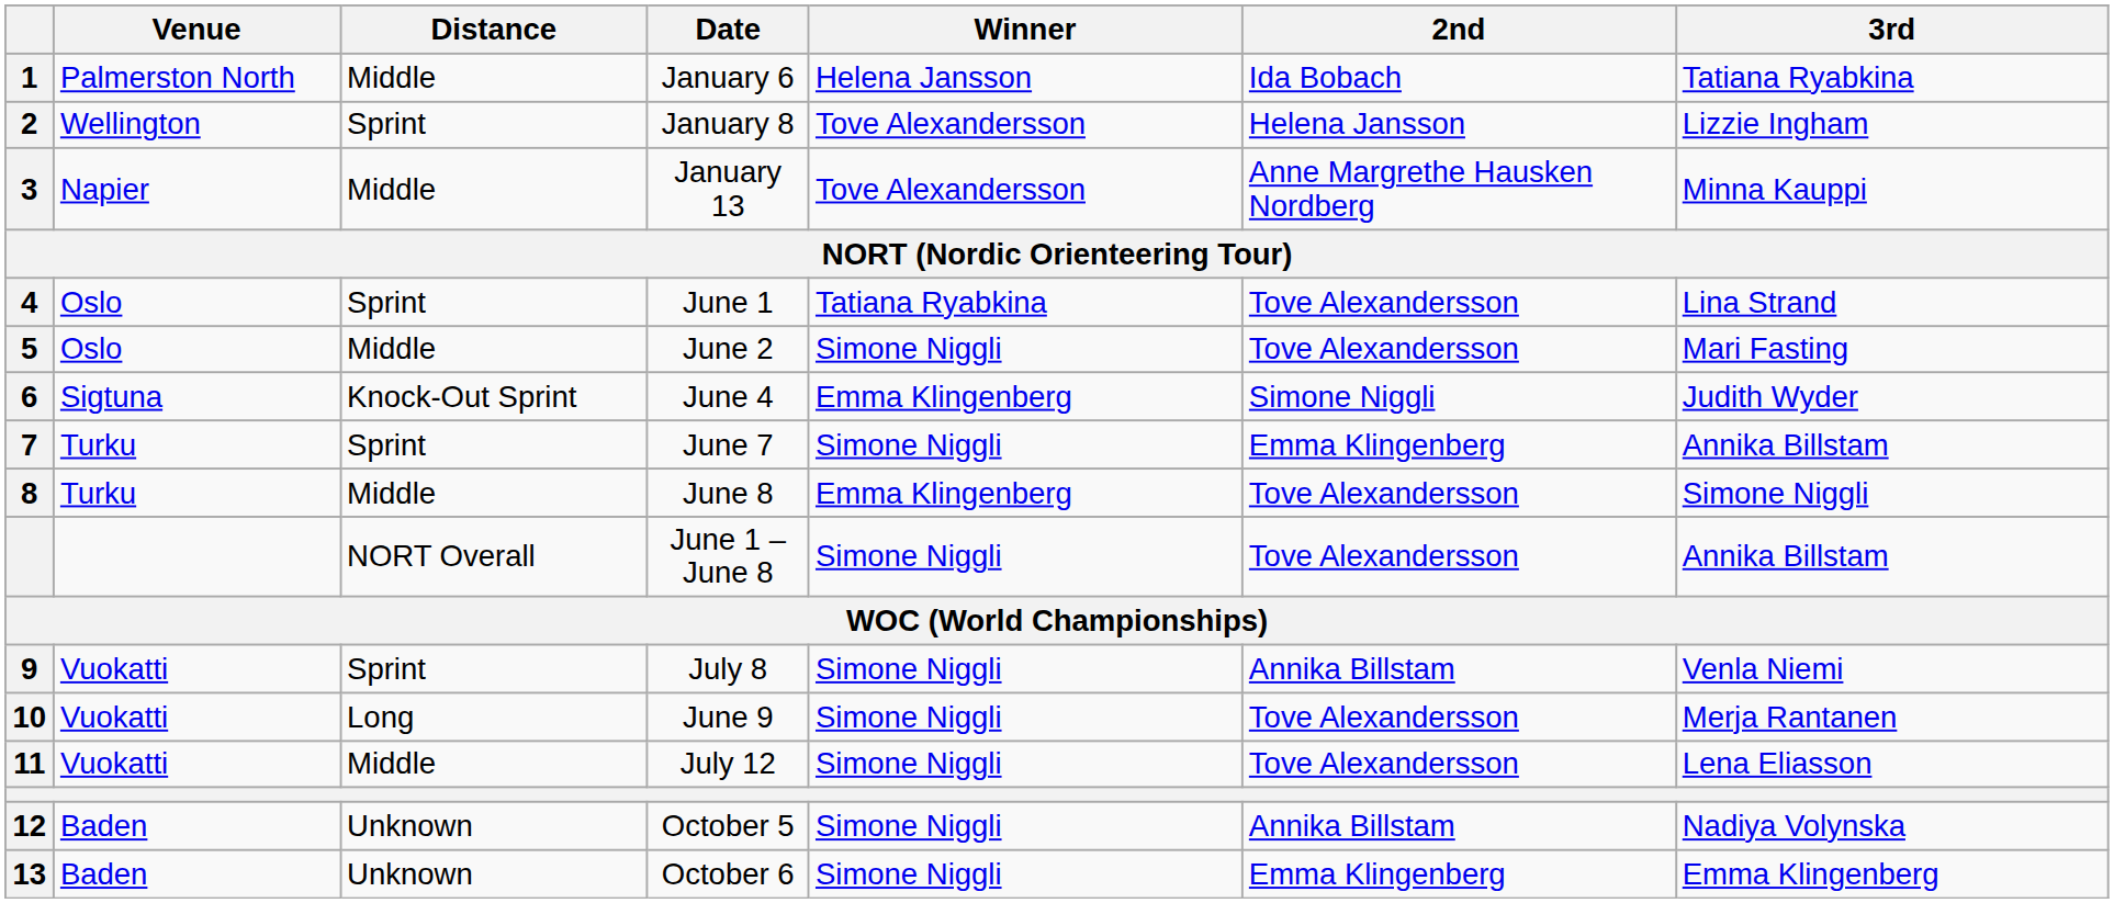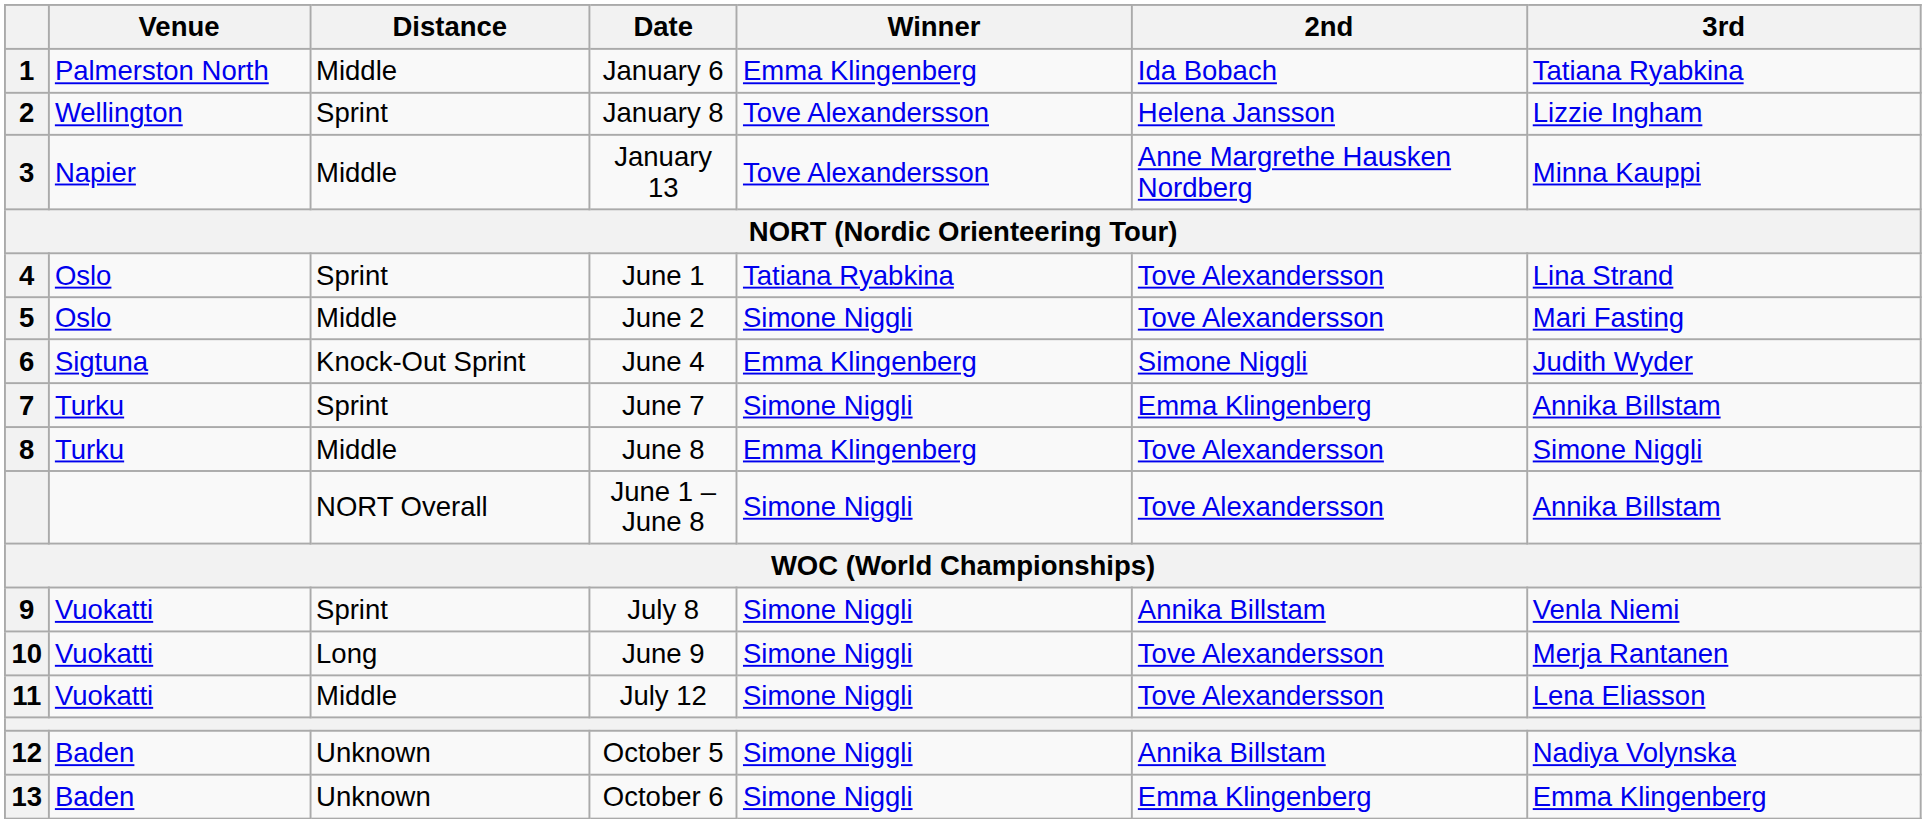January 6 | Winner: Helena Jansson -> Emma Klingenberg
